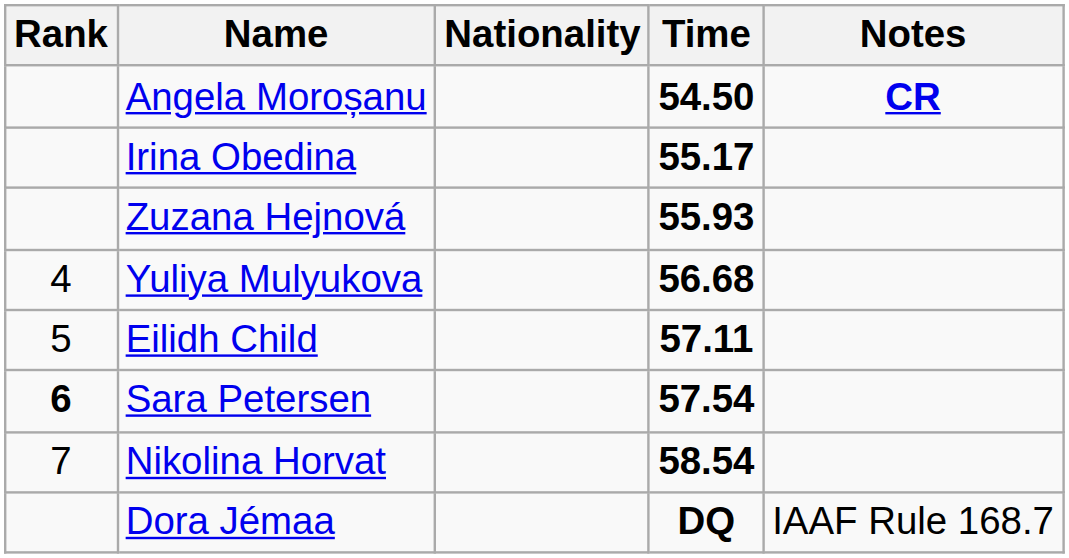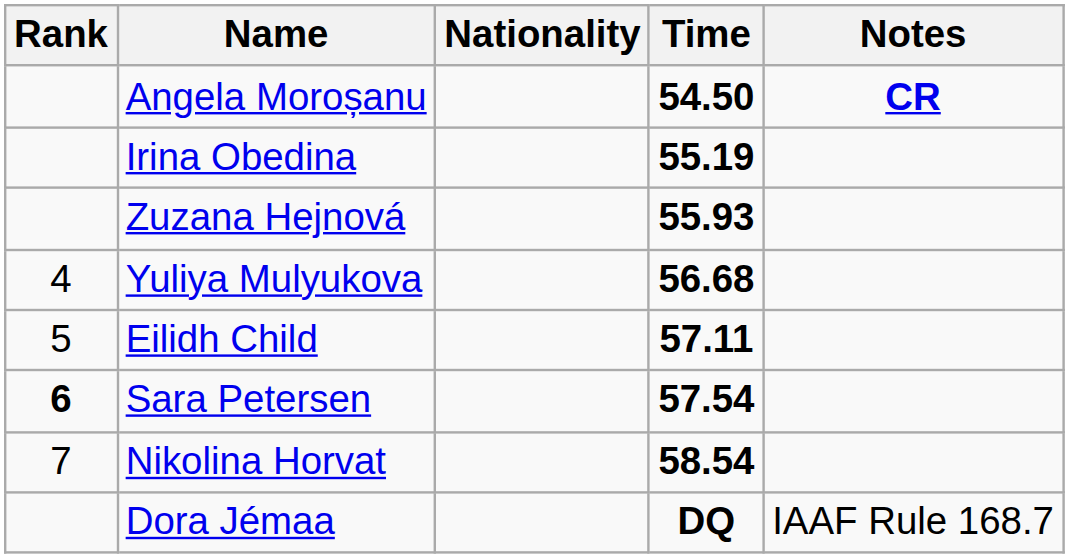Irina Obedina | Time: 55.17 -> 55.19
